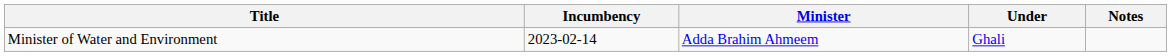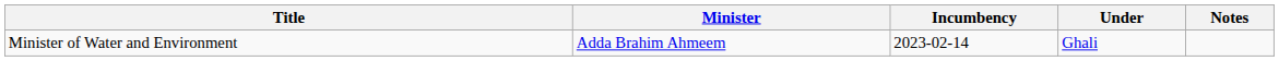columns swapped: Minister <-> Incumbency
